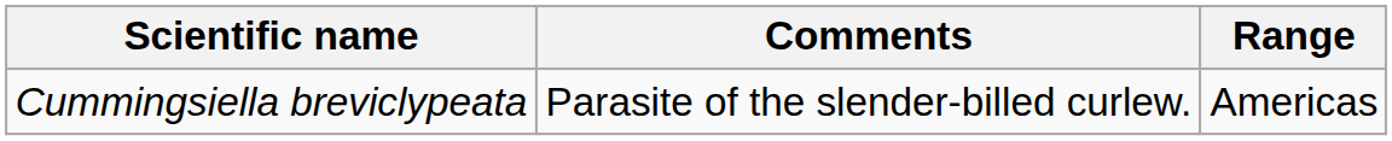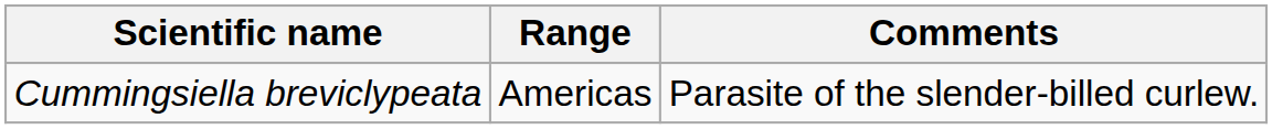columns swapped: Range <-> Comments
